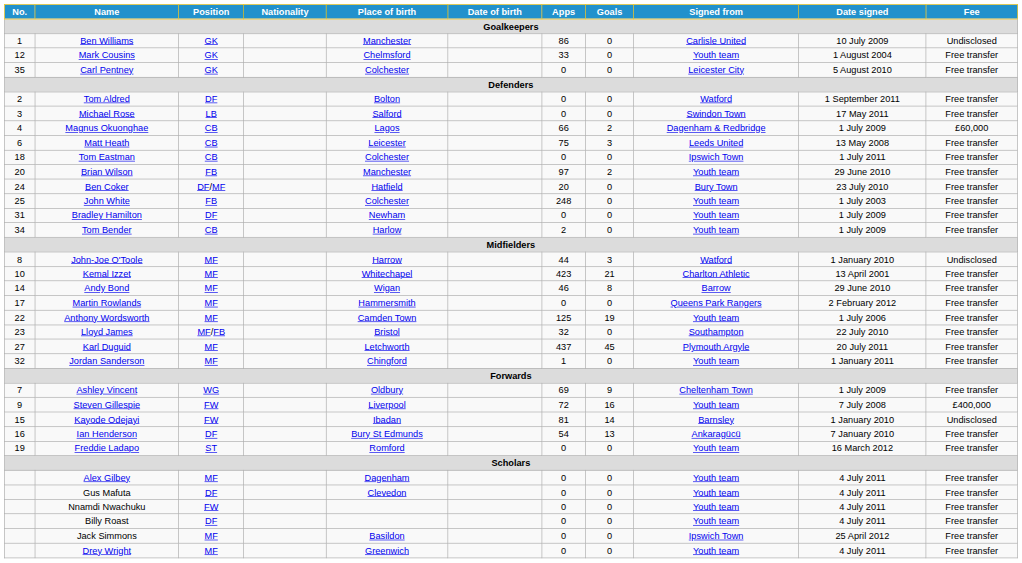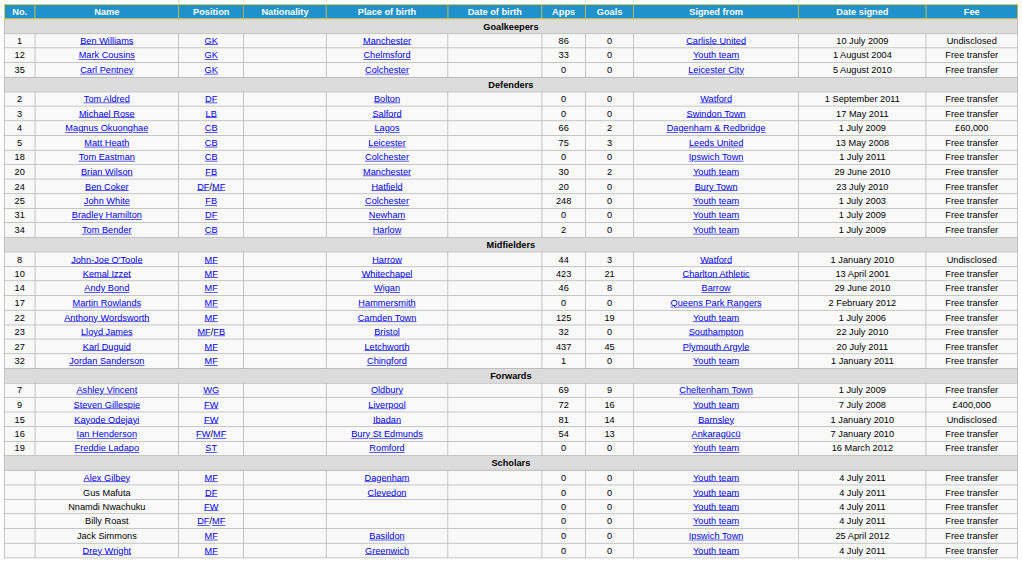Matt Heath | No.: 6 -> 5
Brian Wilson | Apps: 97 -> 30
Ian Henderson | Position: DF -> FW/MF
Billy Roast | Position: DF -> DF/MF
